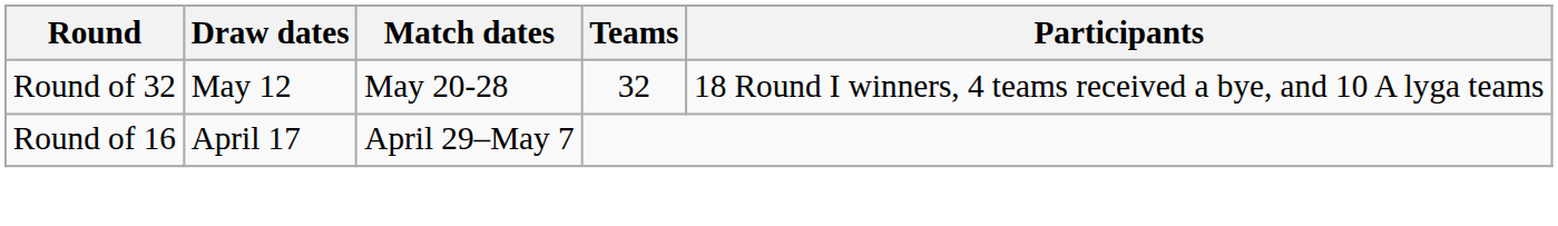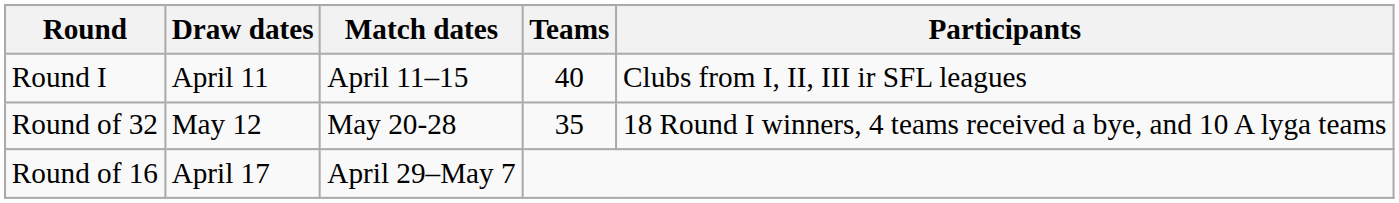+ row: Round I | April 11 | April 11–15 | 40 | Clubs from I, II, III ir SFL leagues
Round of 32 | Teams: 32 -> 35
